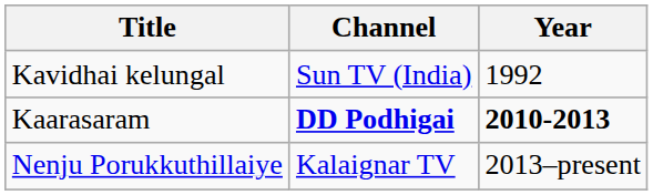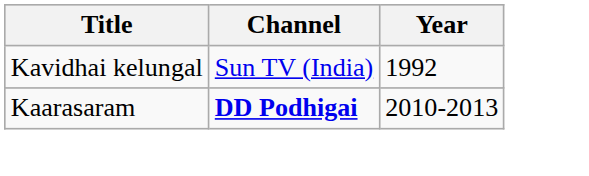Kaarasaram | Year: bold -> normal
- row: Nenju Porukkuthillaiye | Kalaignar TV | 2013–present
